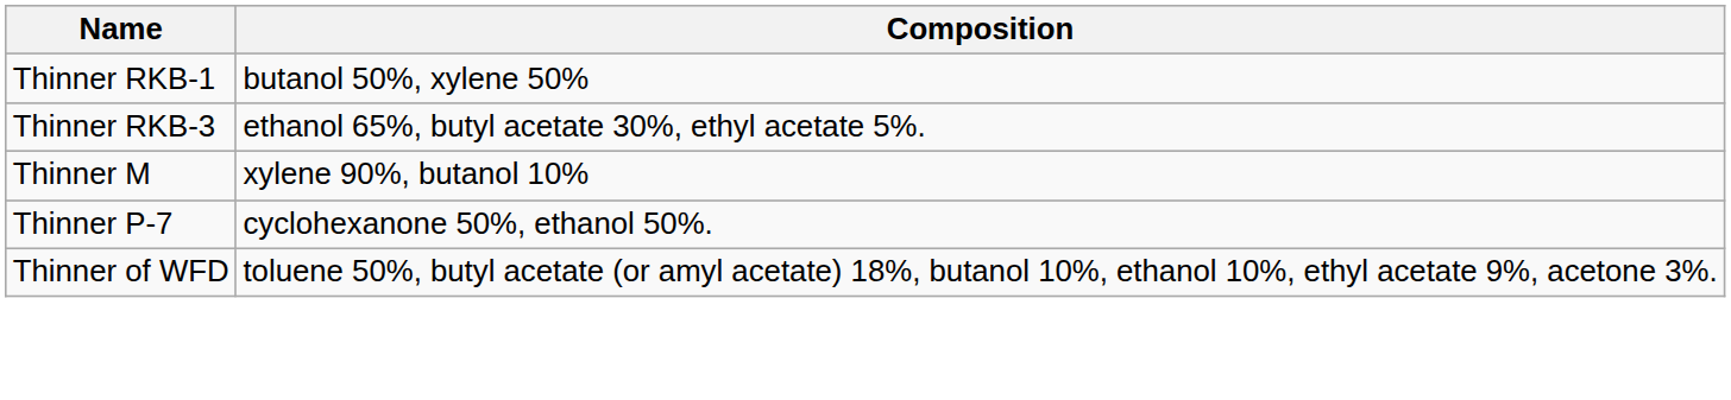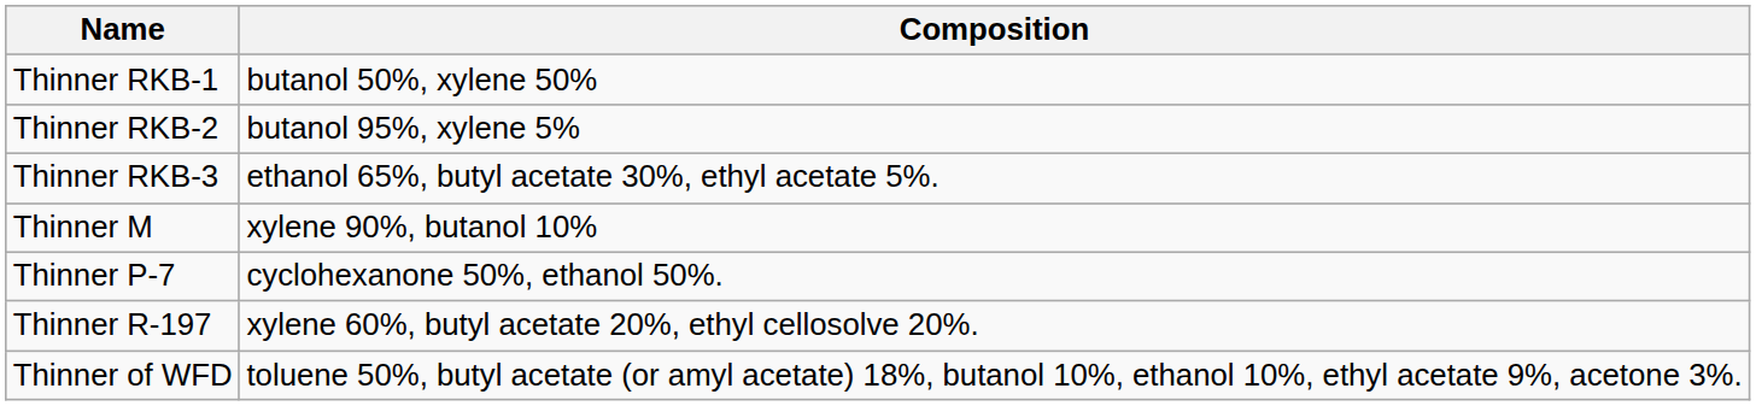+ row: Thinner RKB-2 | butanol 95%, xylene 5%
+ row: Thinner R-197 | xylene 60%, butyl acetate 20%, ethyl cellosolve 20%.
